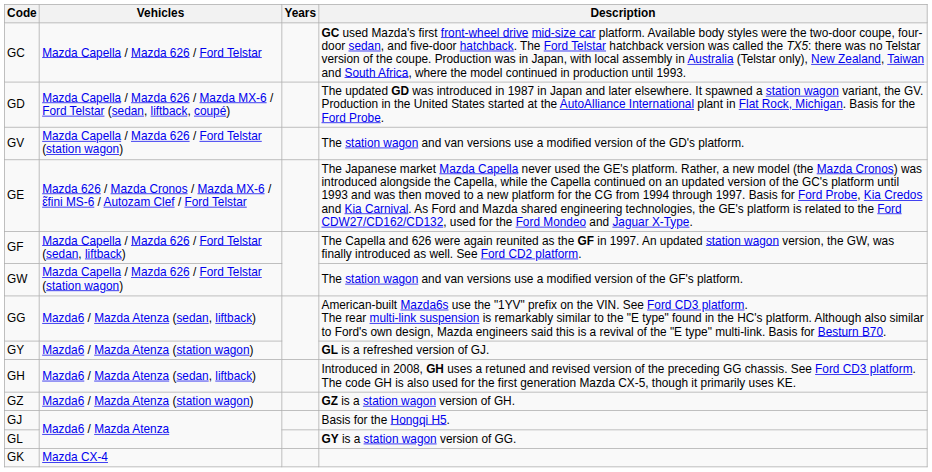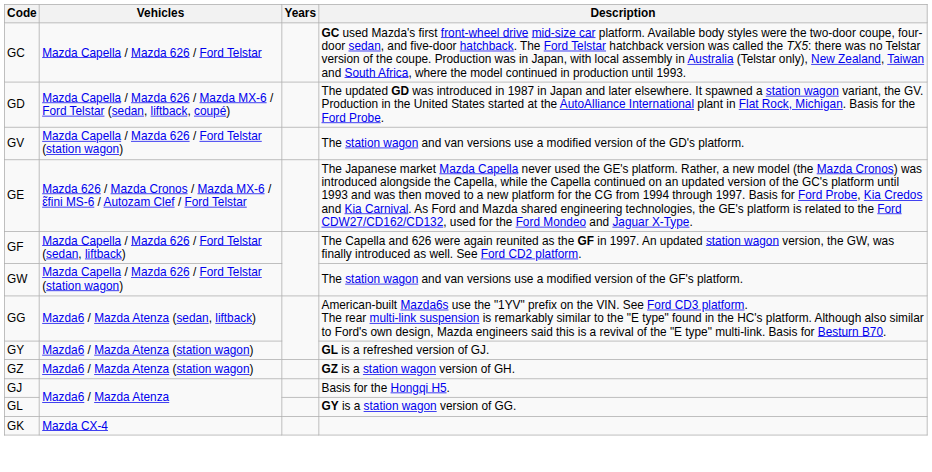- row: GH | Mazda6 / Mazda Atenza (sedan, liftback) | Introduced in 2008, GH uses a retuned and revised version of the preceding GG chassis. See Ford CD3 platform. The code GH is also used for the first generation Mazda CX-5, though it primarily uses KE.
